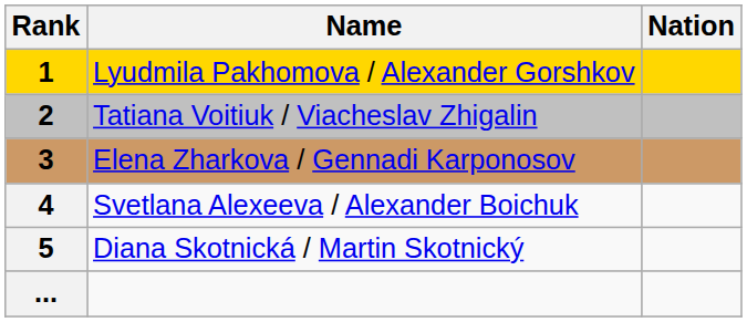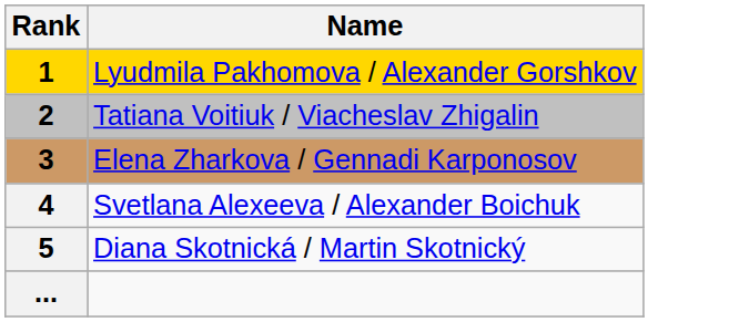- column: Nation
